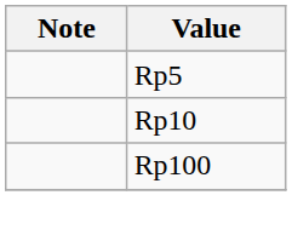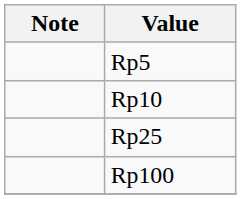+ row: Rp25
